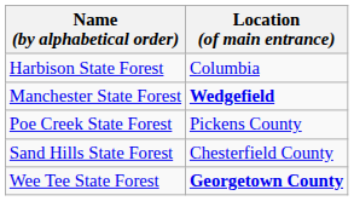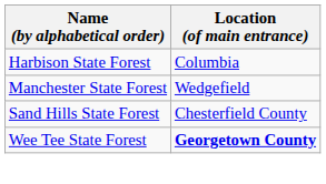Manchester State Forest | Location (of main entrance): bold -> normal
- row: Poe Creek State Forest | Pickens County
